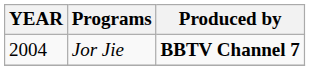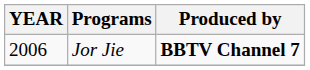Jor Jie | YEAR: 2004 -> 2006
